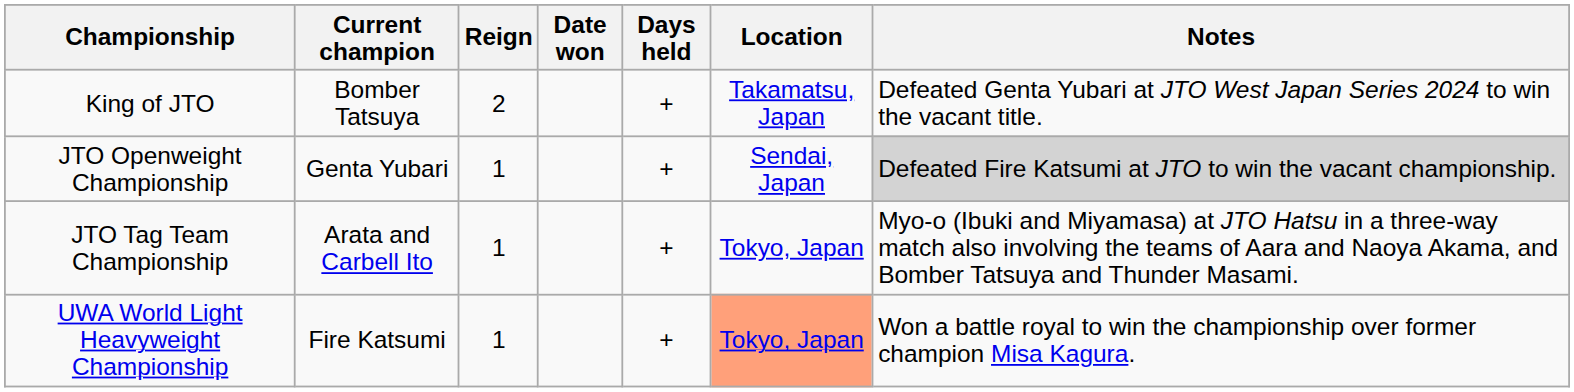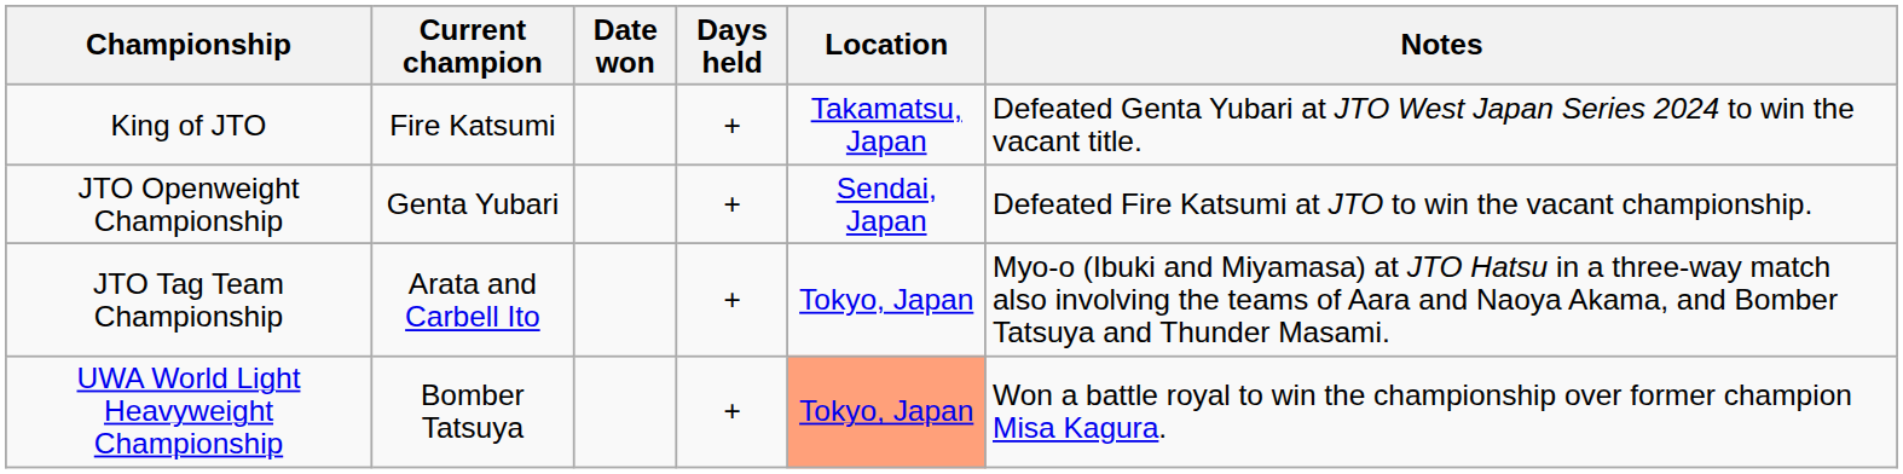- column: Reign | 2 | 1 | 1 | 1
King of JTO | Current champion: Bomber Tatsuya -> Fire Katsumi
JTO Openweight Championship | Notes: lightgrey background -> no background
UWA World Light Heavyweight Championship | Current champion: Fire Katsumi -> Bomber Tatsuya
